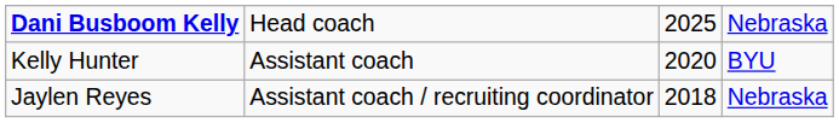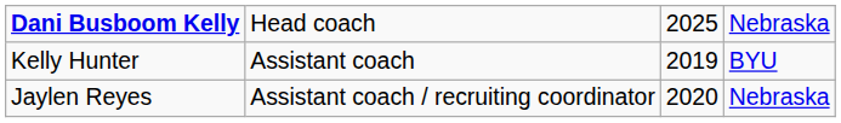Kelly Hunter | column 3: 2020 -> 2019
Jaylen Reyes | column 3: 2018 -> 2020
